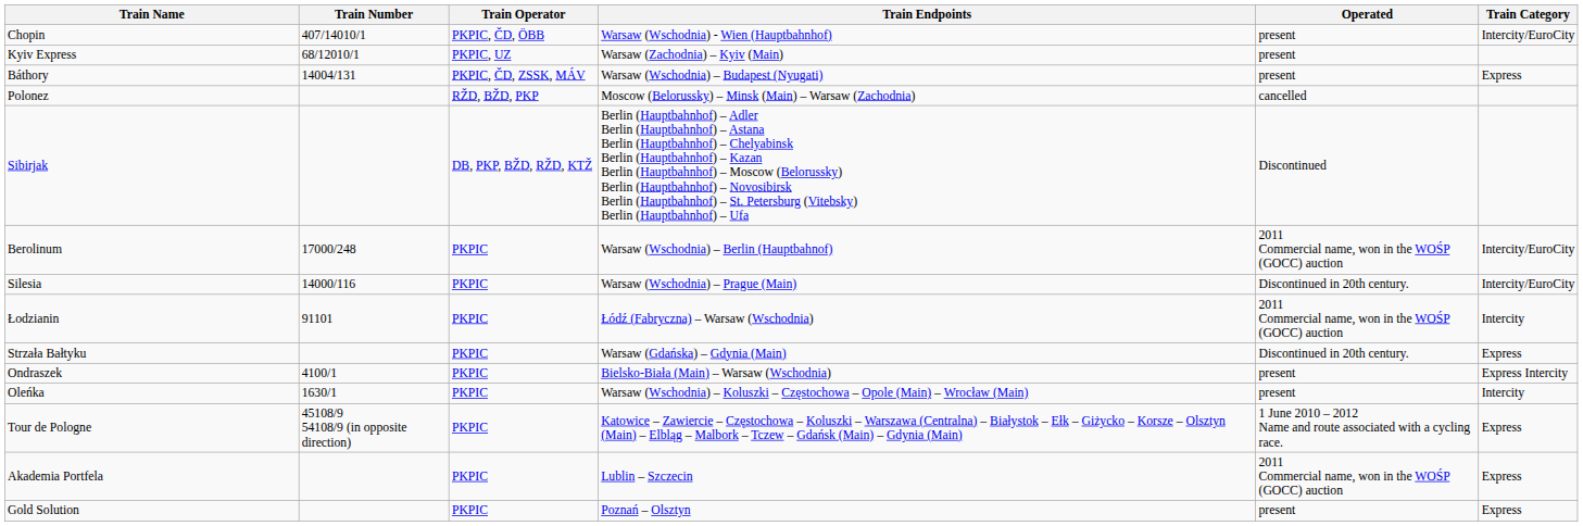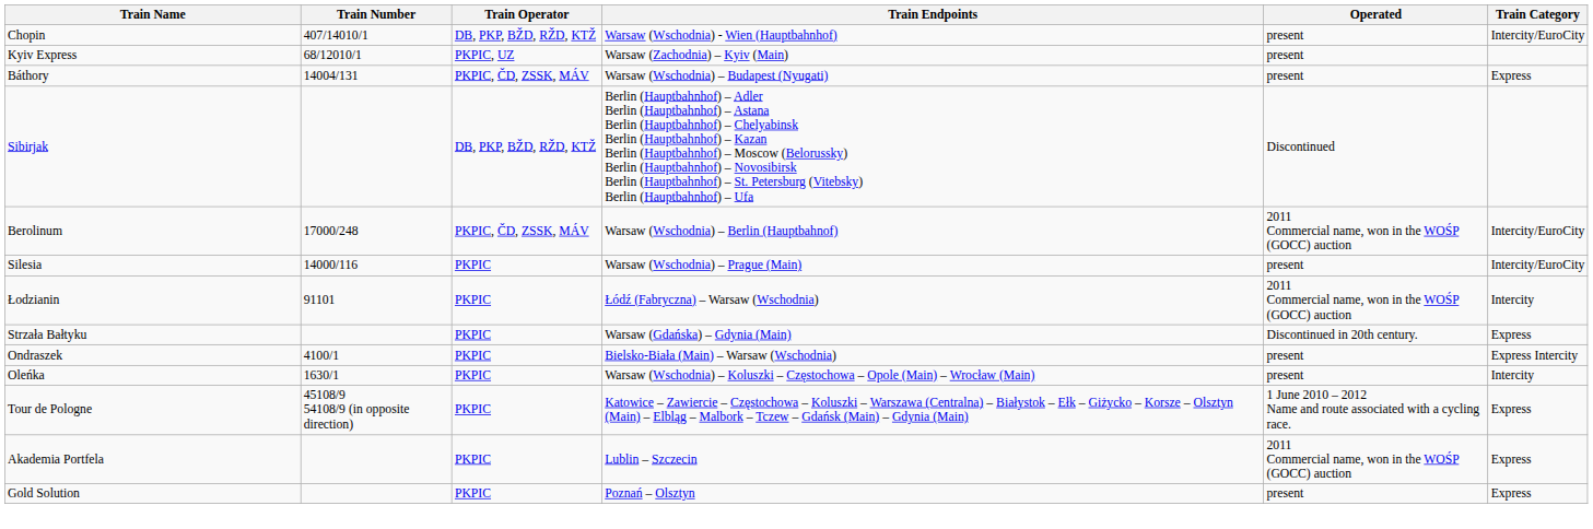Chopin | Train Operator: PKPIC, ČD, ÖBB -> DB, PKP, BŽD, RŽD, KTŽ
- row: Polonez | RŽD, BŽD, PKP | Moscow (Belorussky) – Minsk (Main) – Warsaw (Zachodnia) | cancelled
Berolinum | Train Operator: PKPIC -> PKPIC, ČD, ZSSK, MÁV
Silesia | Operated: Discontinued in 20th century. -> present
